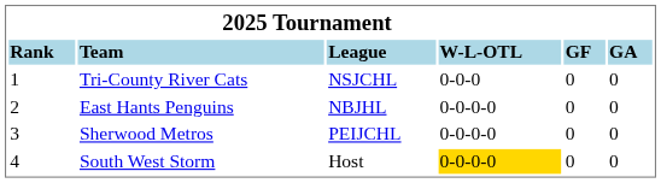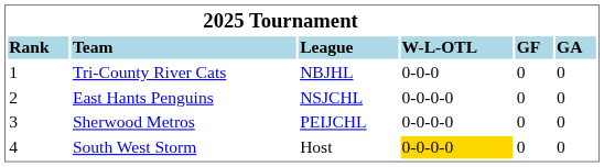Tri-County River Cats | column 3: NSJCHL -> NBJHL
East Hants Penguins | column 3: NBJHL -> NSJCHL
